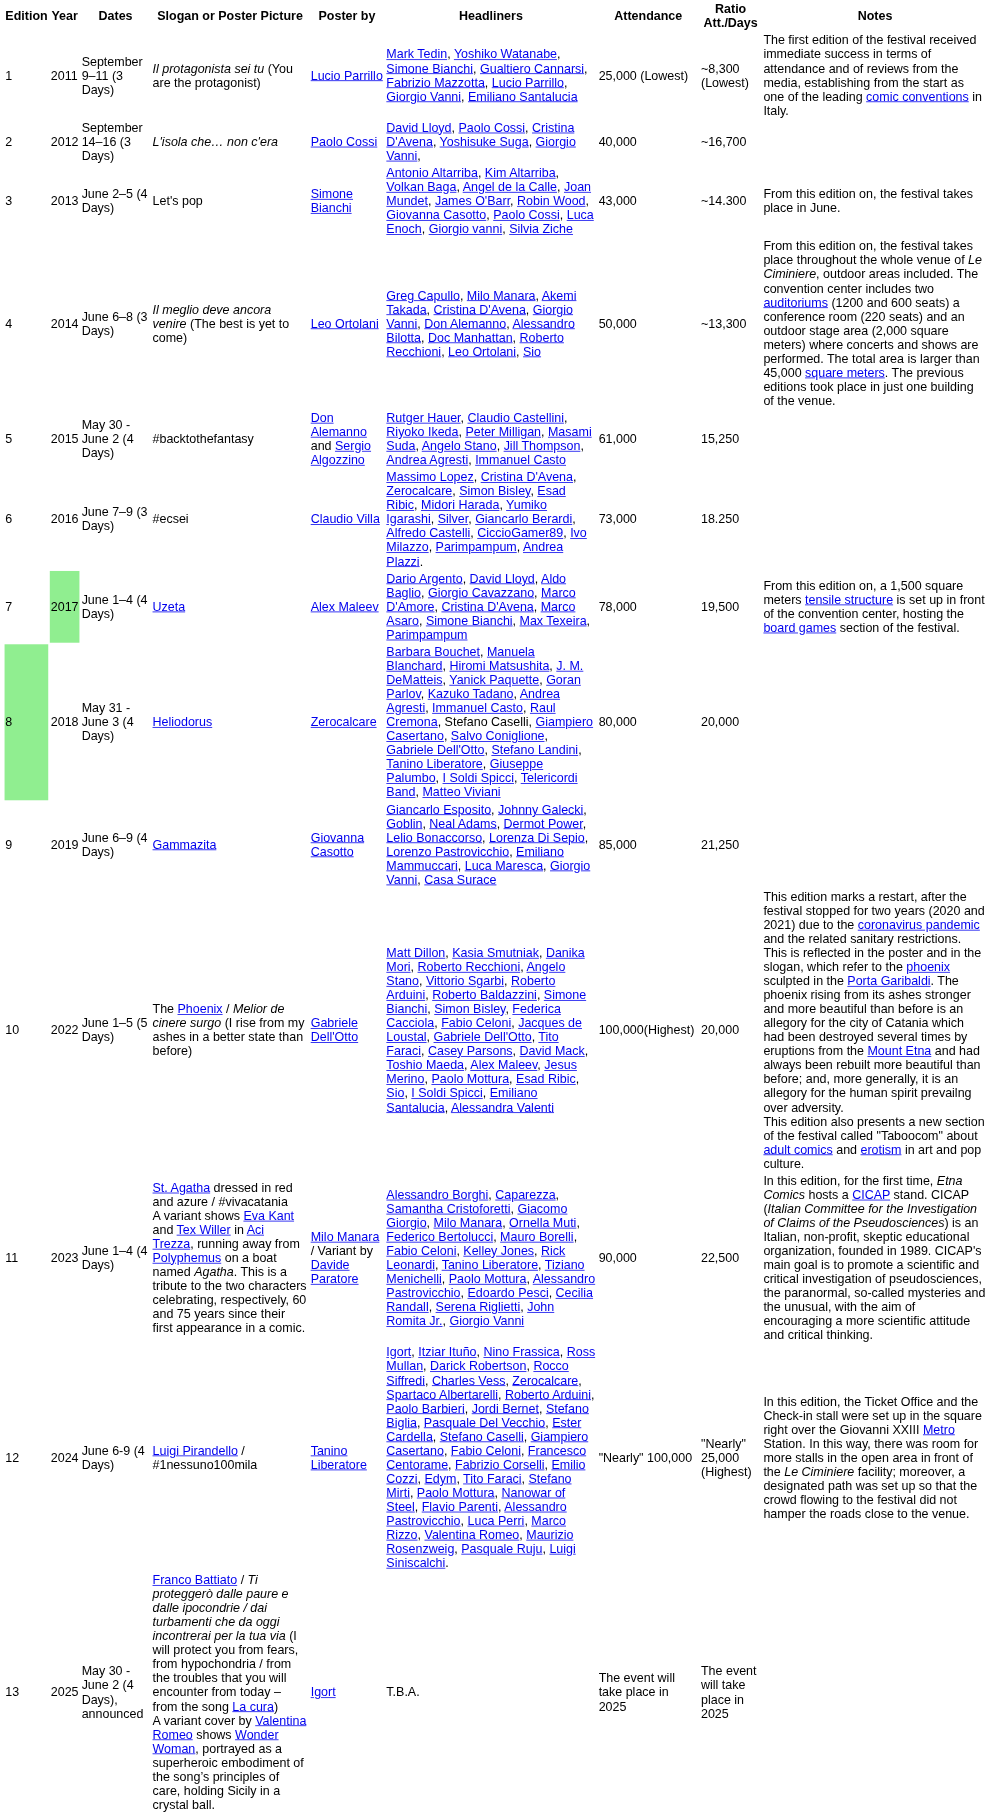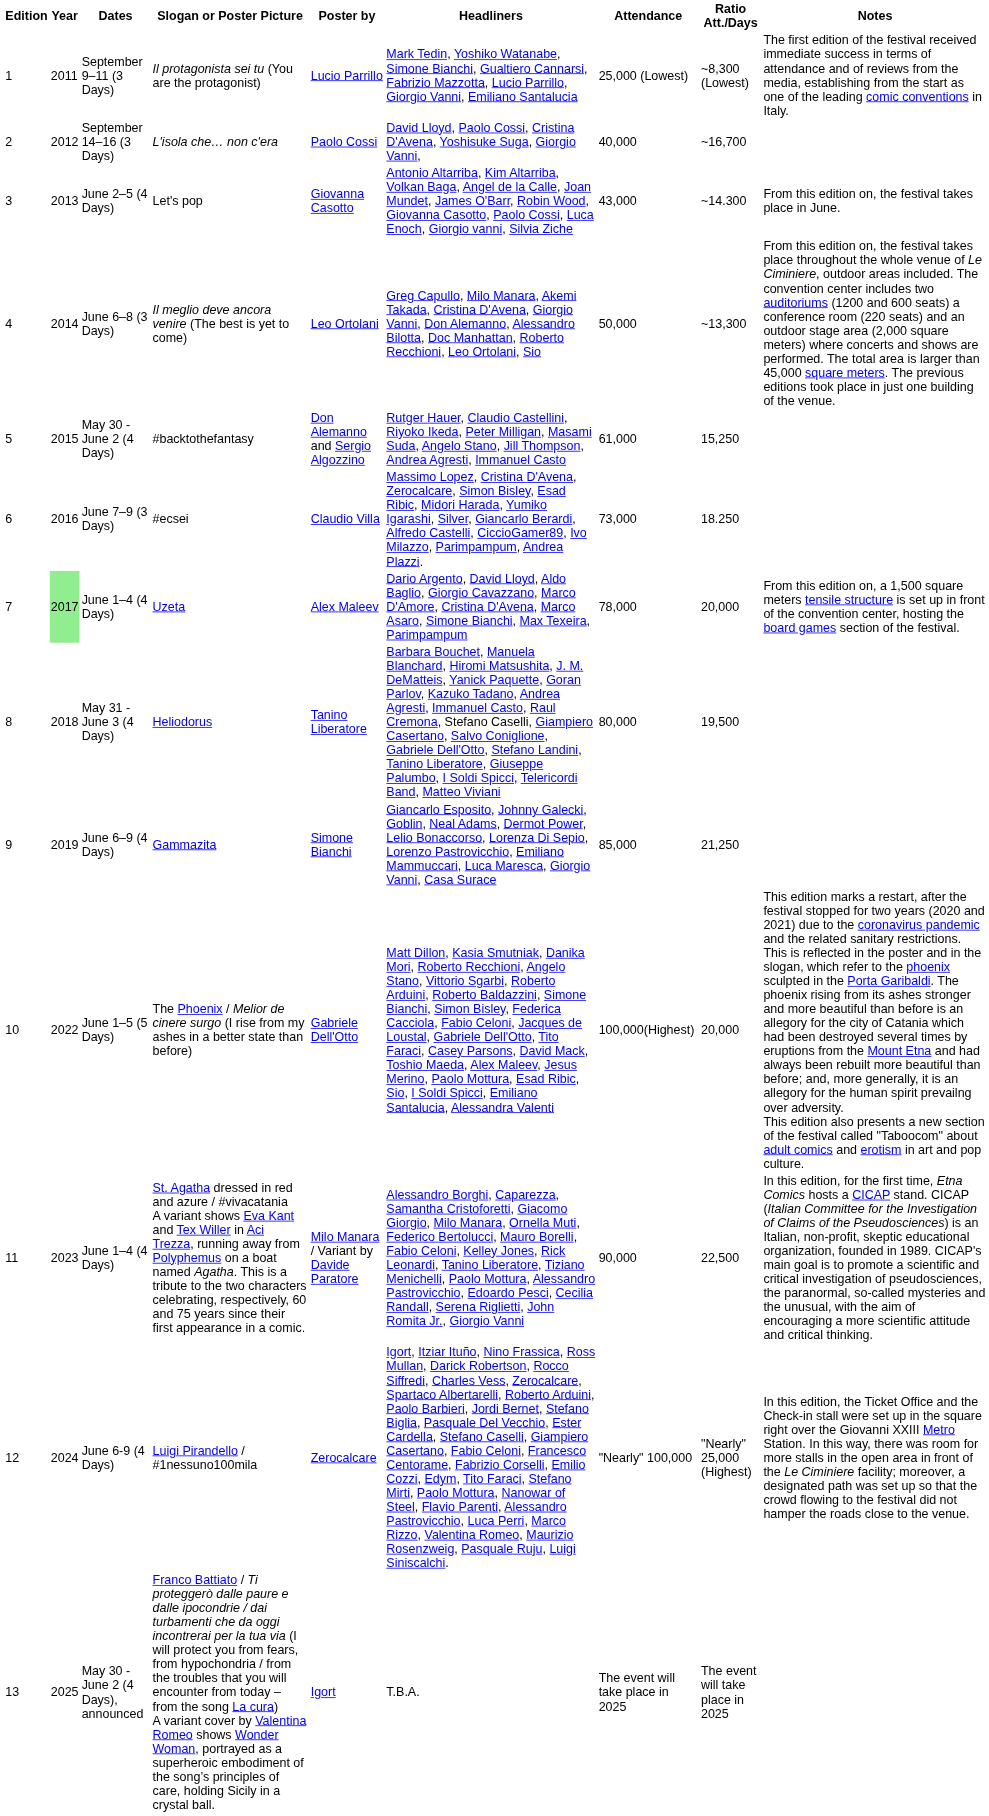Let's pop | Poster by: Simone Bianchi -> Giovanna Casotto
Uzeta | Ratio Att./Days: 19,500 -> 20,000
Heliodorus | Edition: lightgreen background -> no background
Heliodorus | Poster by: Zerocalcare -> Tanino Liberatore
Heliodorus | Ratio Att./Days: 20,000 -> 19,500
Gammazita | Poster by: Giovanna Casotto -> Simone Bianchi
Luigi Pirandello / #1nessuno100mila | Poster by: Tanino Liberatore -> Zerocalcare
